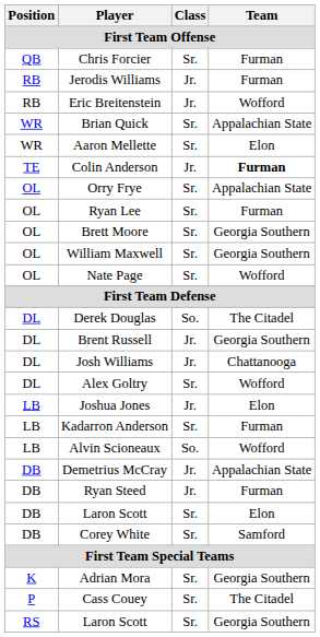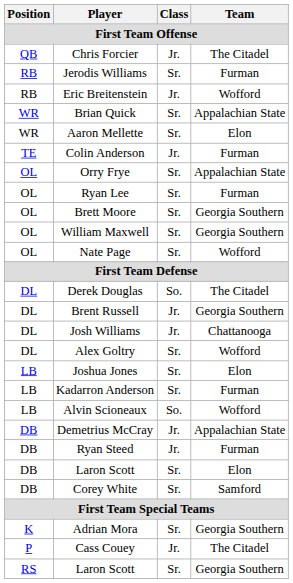Chris Forcier | Class: Sr. -> Jr.
Chris Forcier | Team: Furman -> The Citadel
Jerodis Williams | Class: Jr. -> Sr.
Colin Anderson | Team: bold -> normal
Joshua Jones | Class: Jr. -> Sr.
Cass Couey | Class: Sr. -> Jr.
